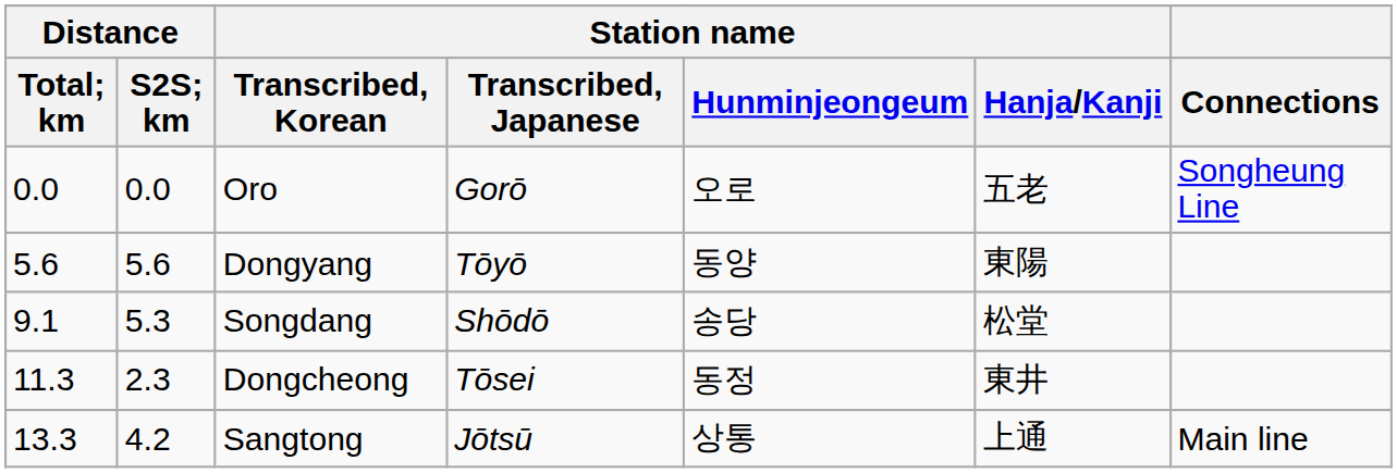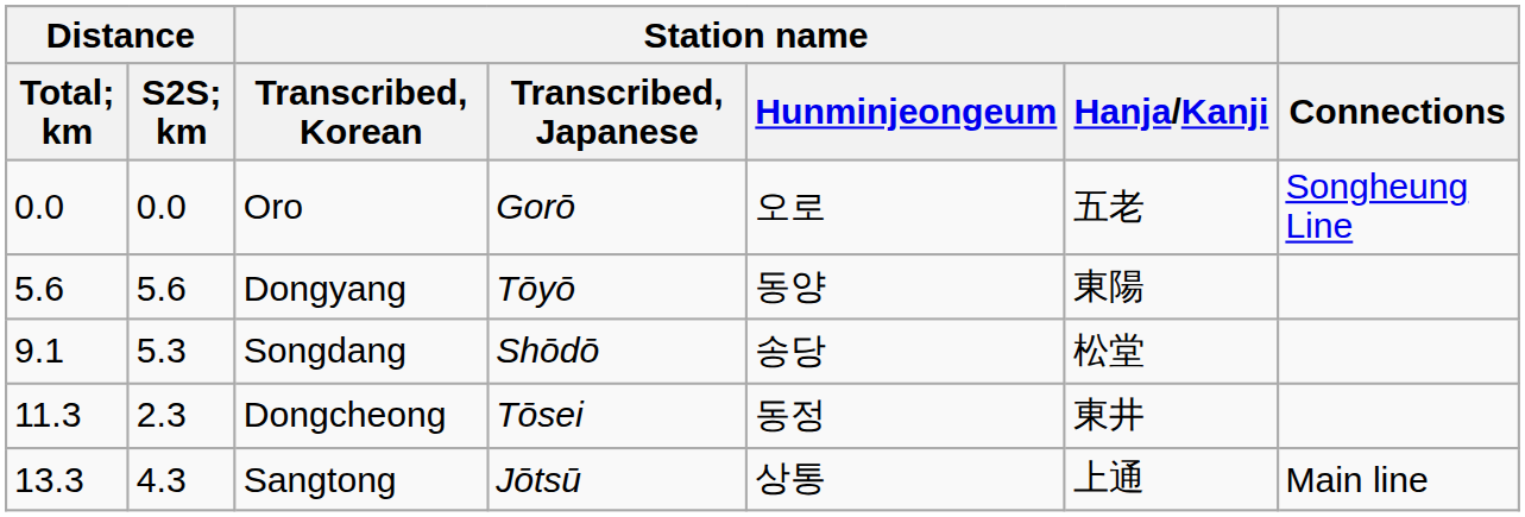Sangtong | Distance / S2S; km: 4.2 -> 4.3
